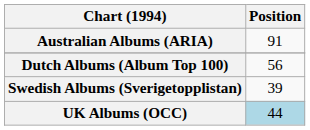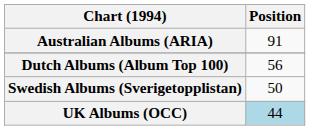Swedish Albums (Sverigetopplistan) | Position: 39 -> 50
